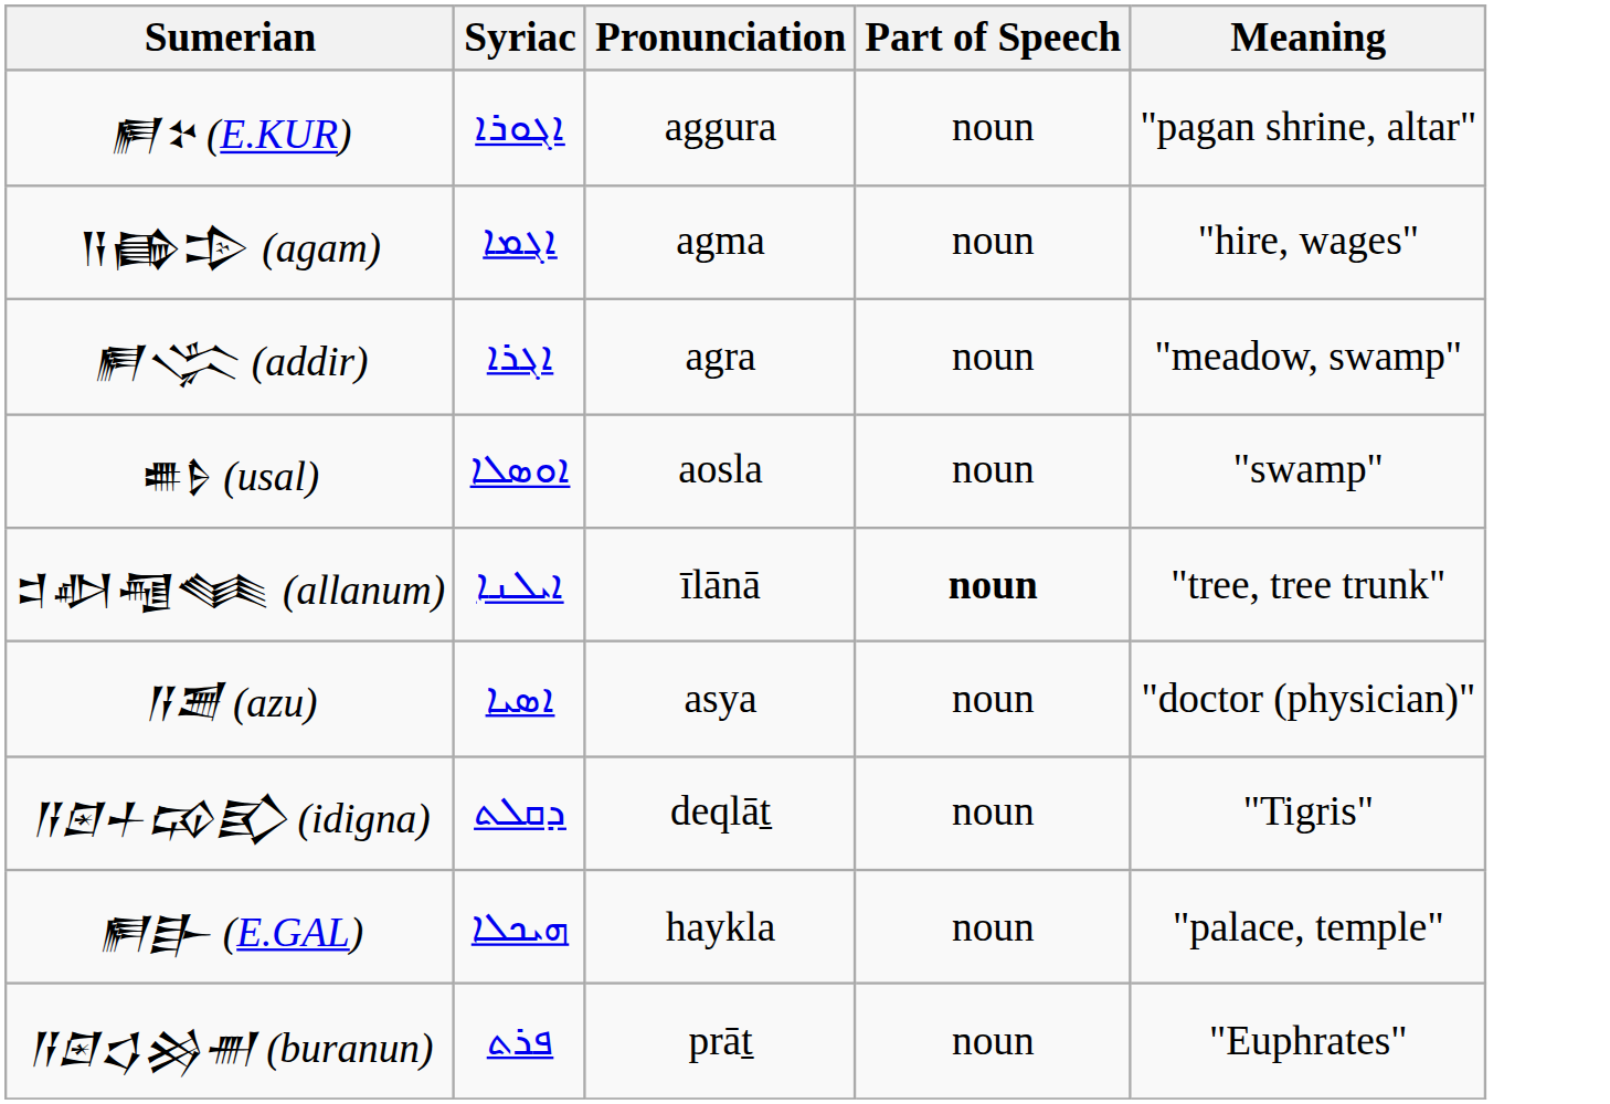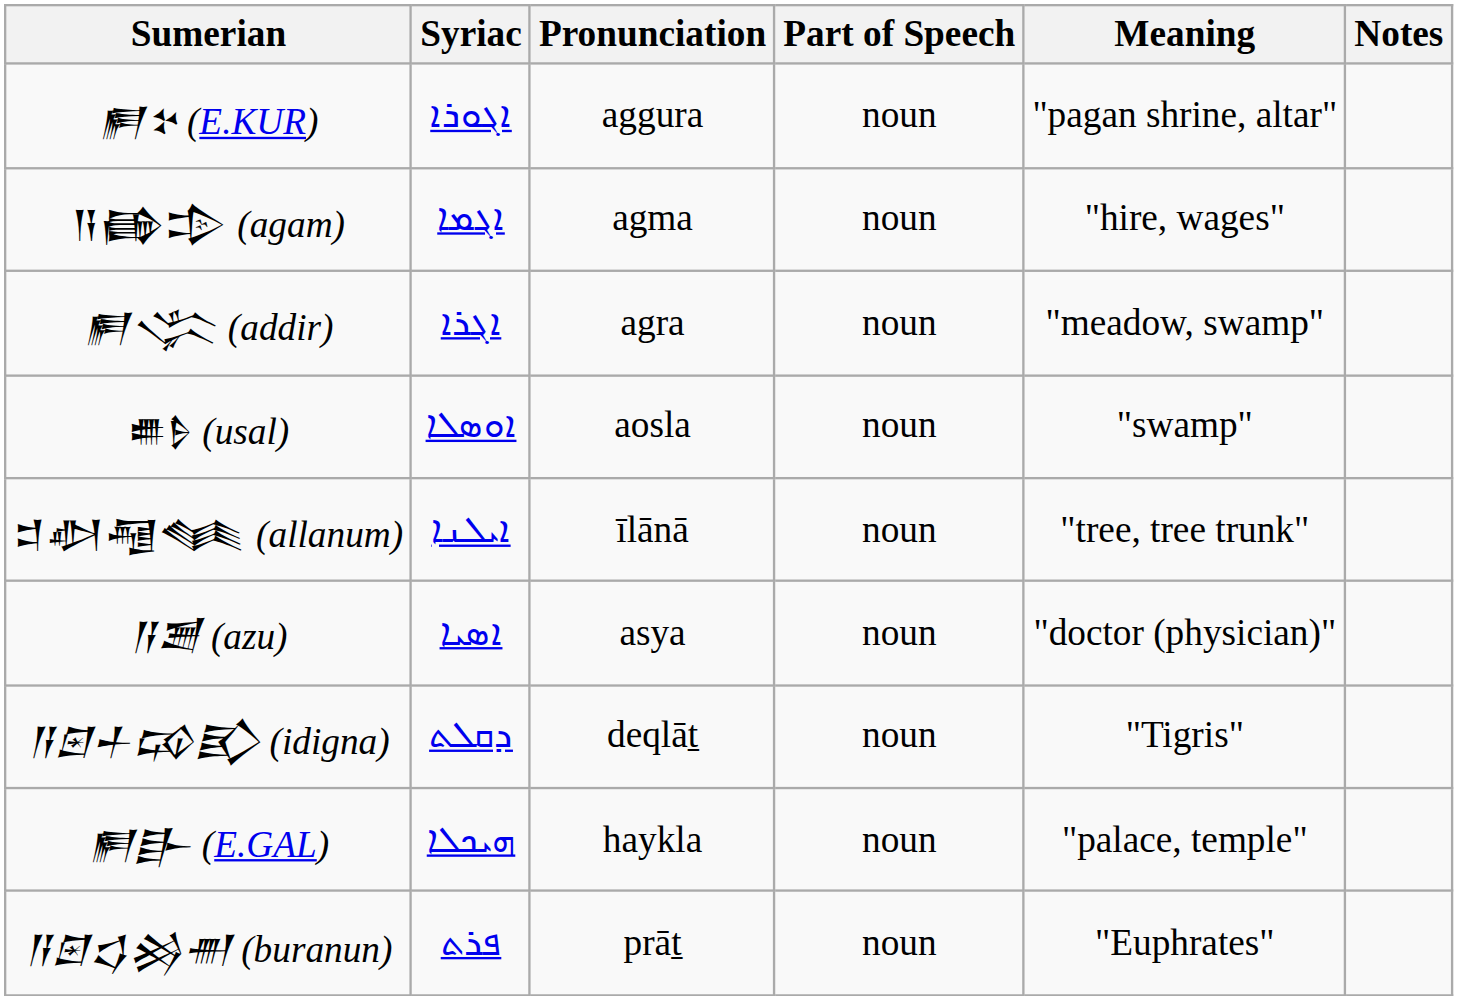+ column: Notes
𒄑𒀠𒆷𒈝 (allanum) | Part of Speech: bold -> normal
